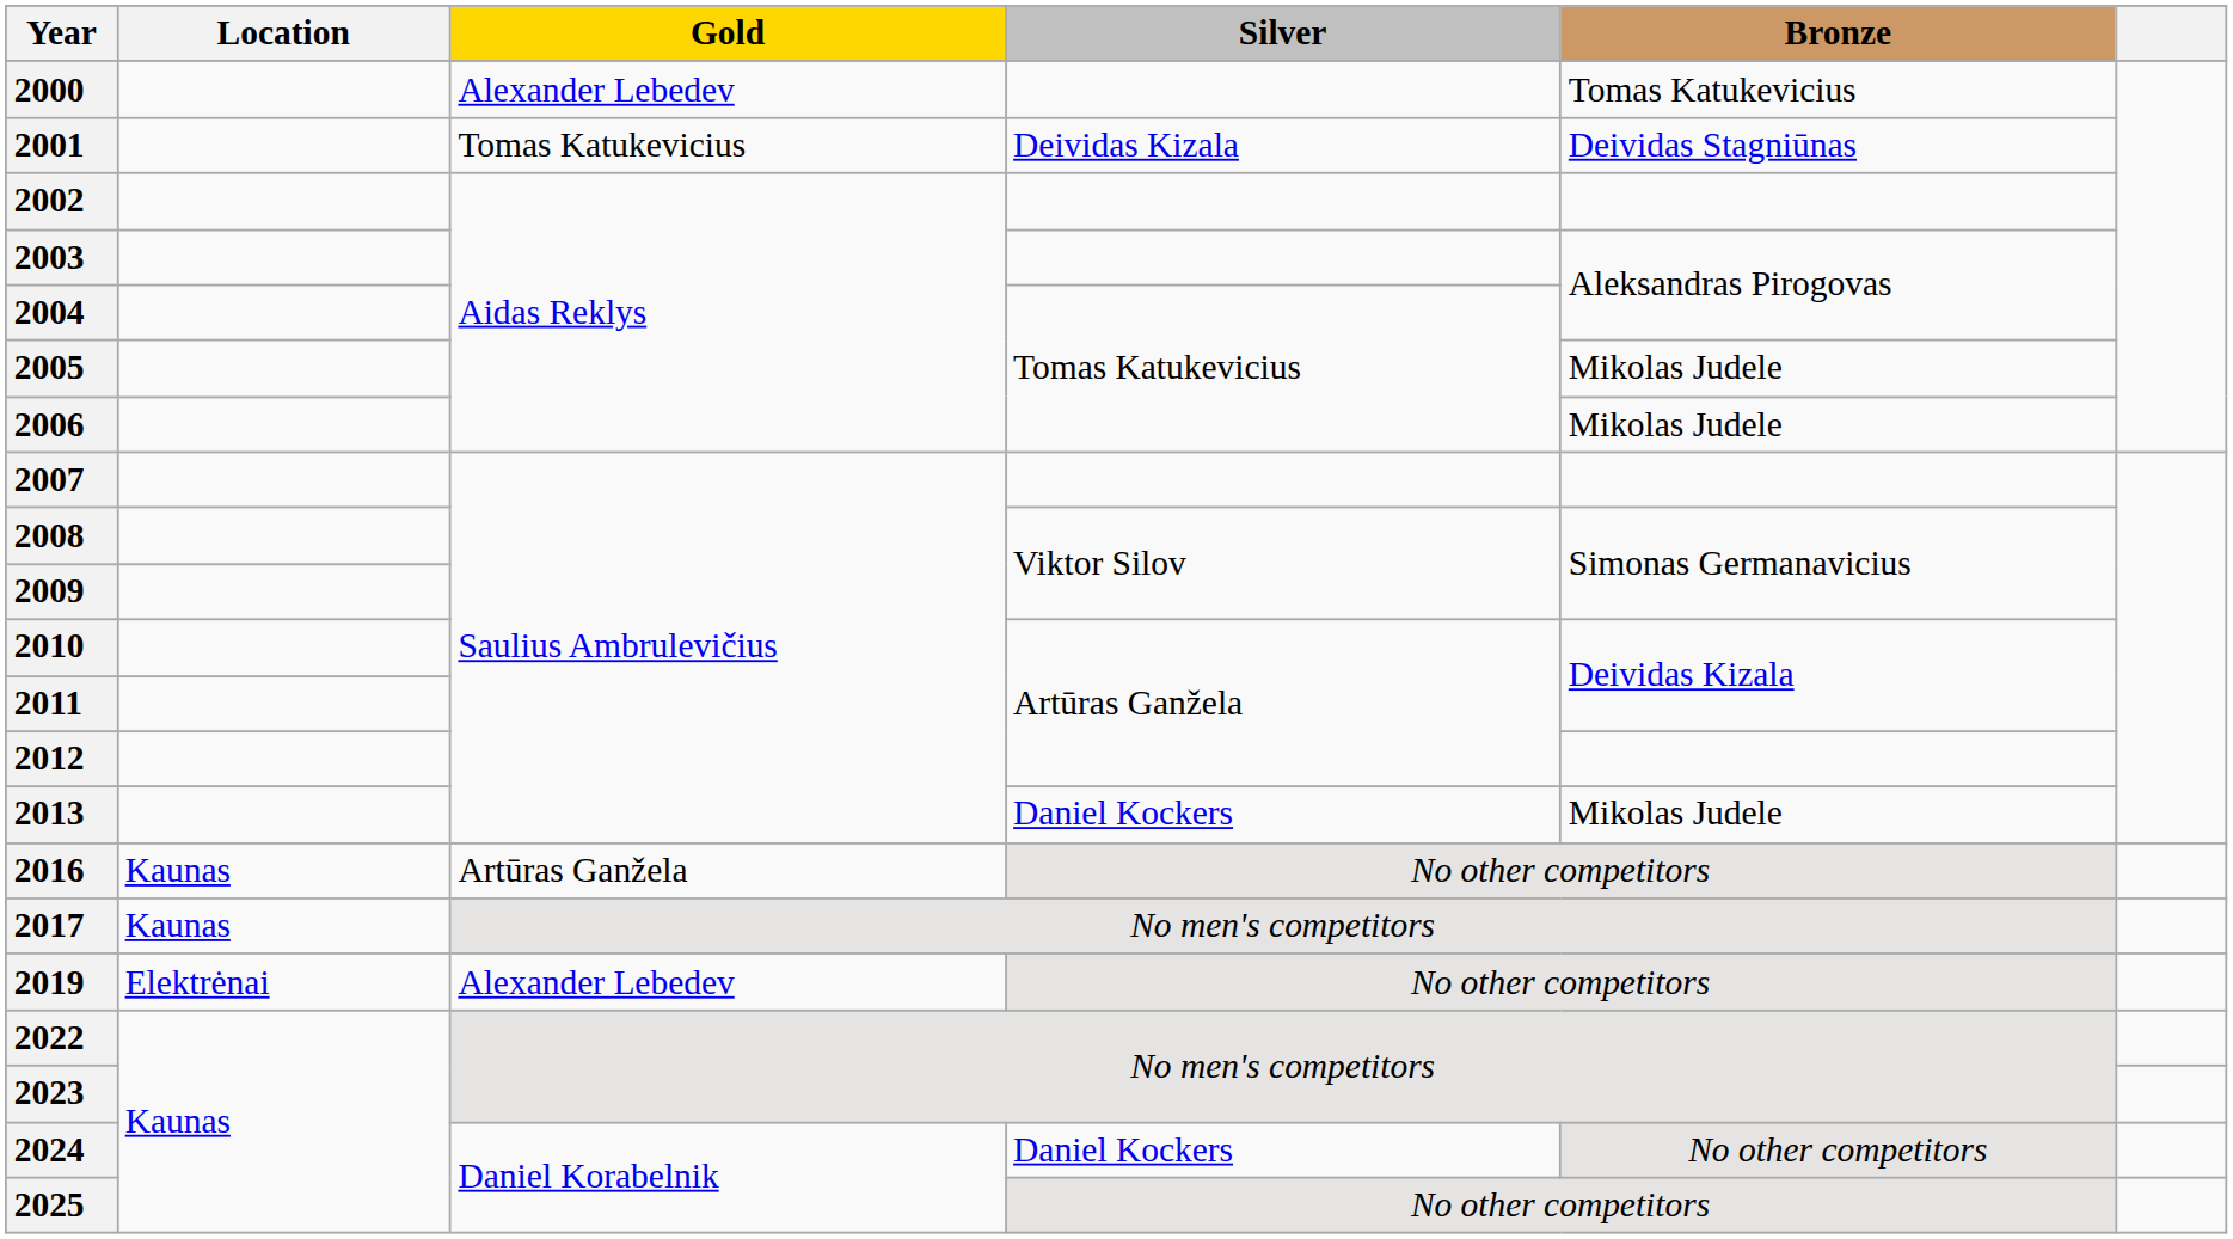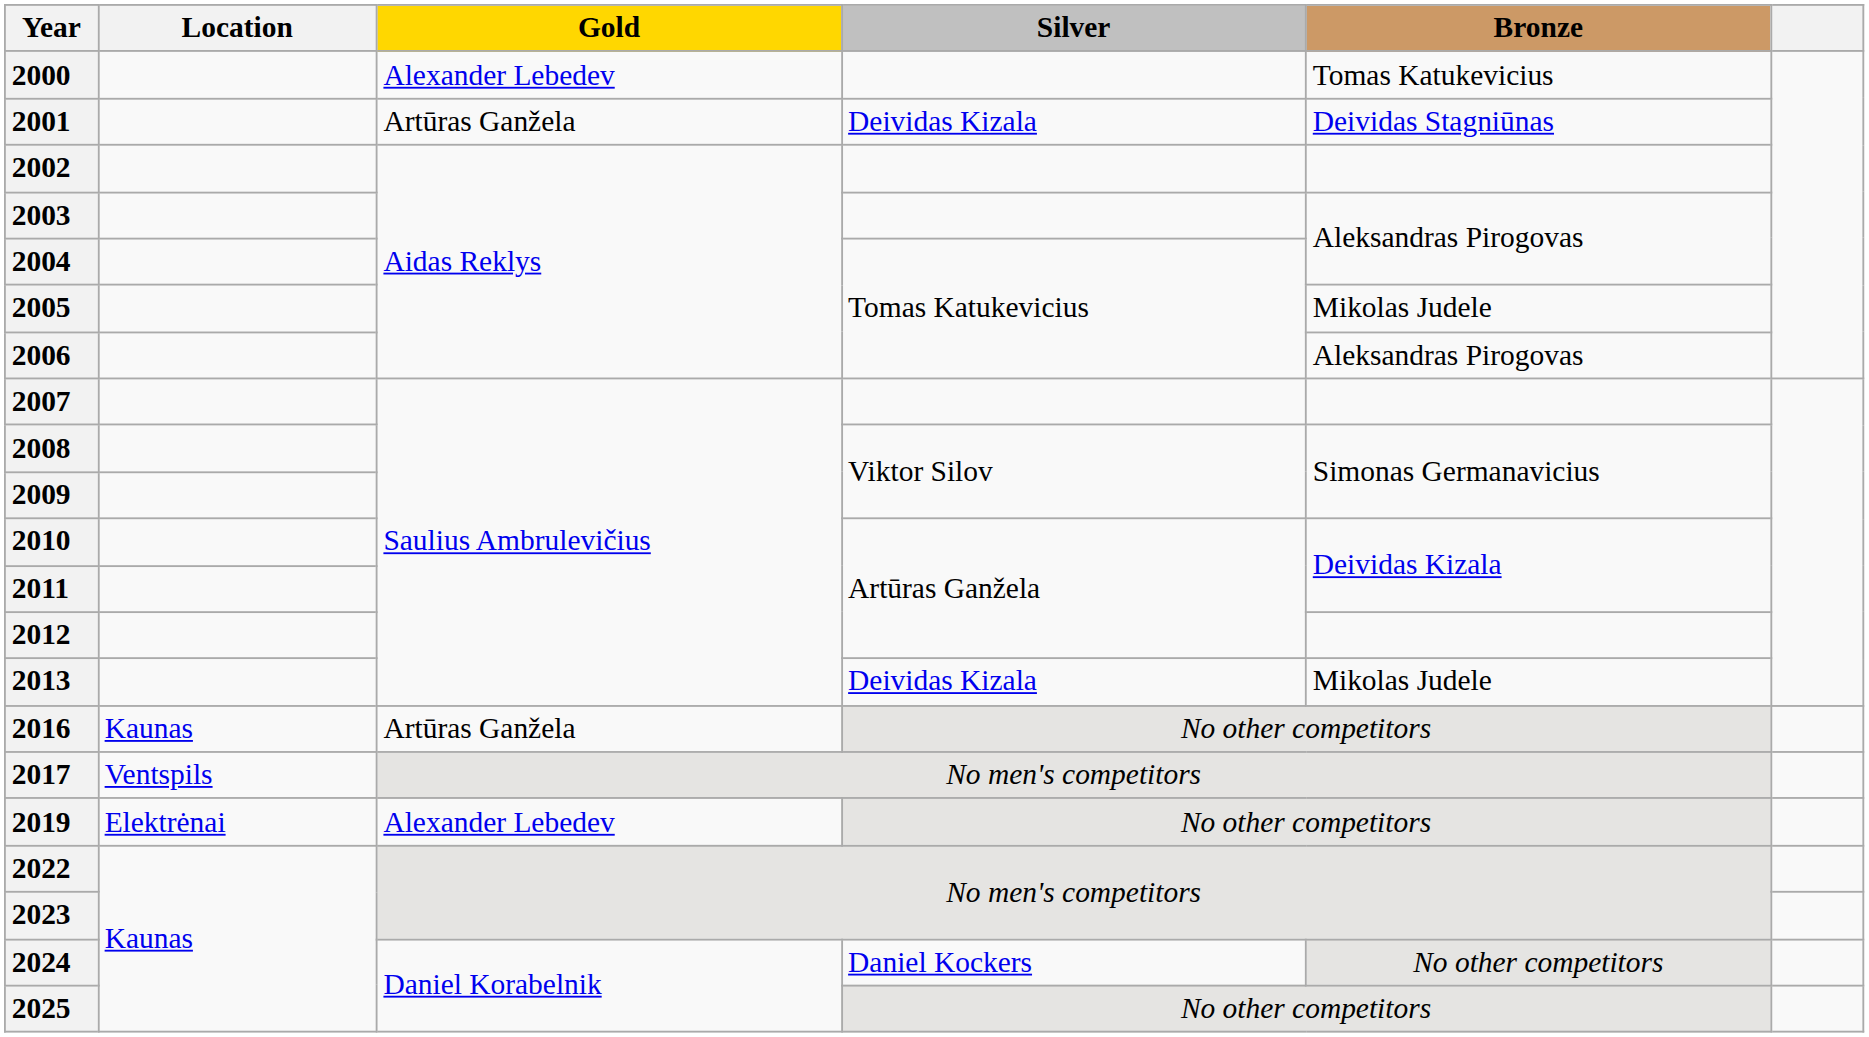2001 | Gold: Tomas Katukevicius -> Artūras Ganžela
2006 | Bronze: Mikolas Judele -> Aleksandras Pirogovas
2013 | Silver: Daniel Kockers -> Deividas Kizala
2017 | Location: Kaunas -> Ventspils
